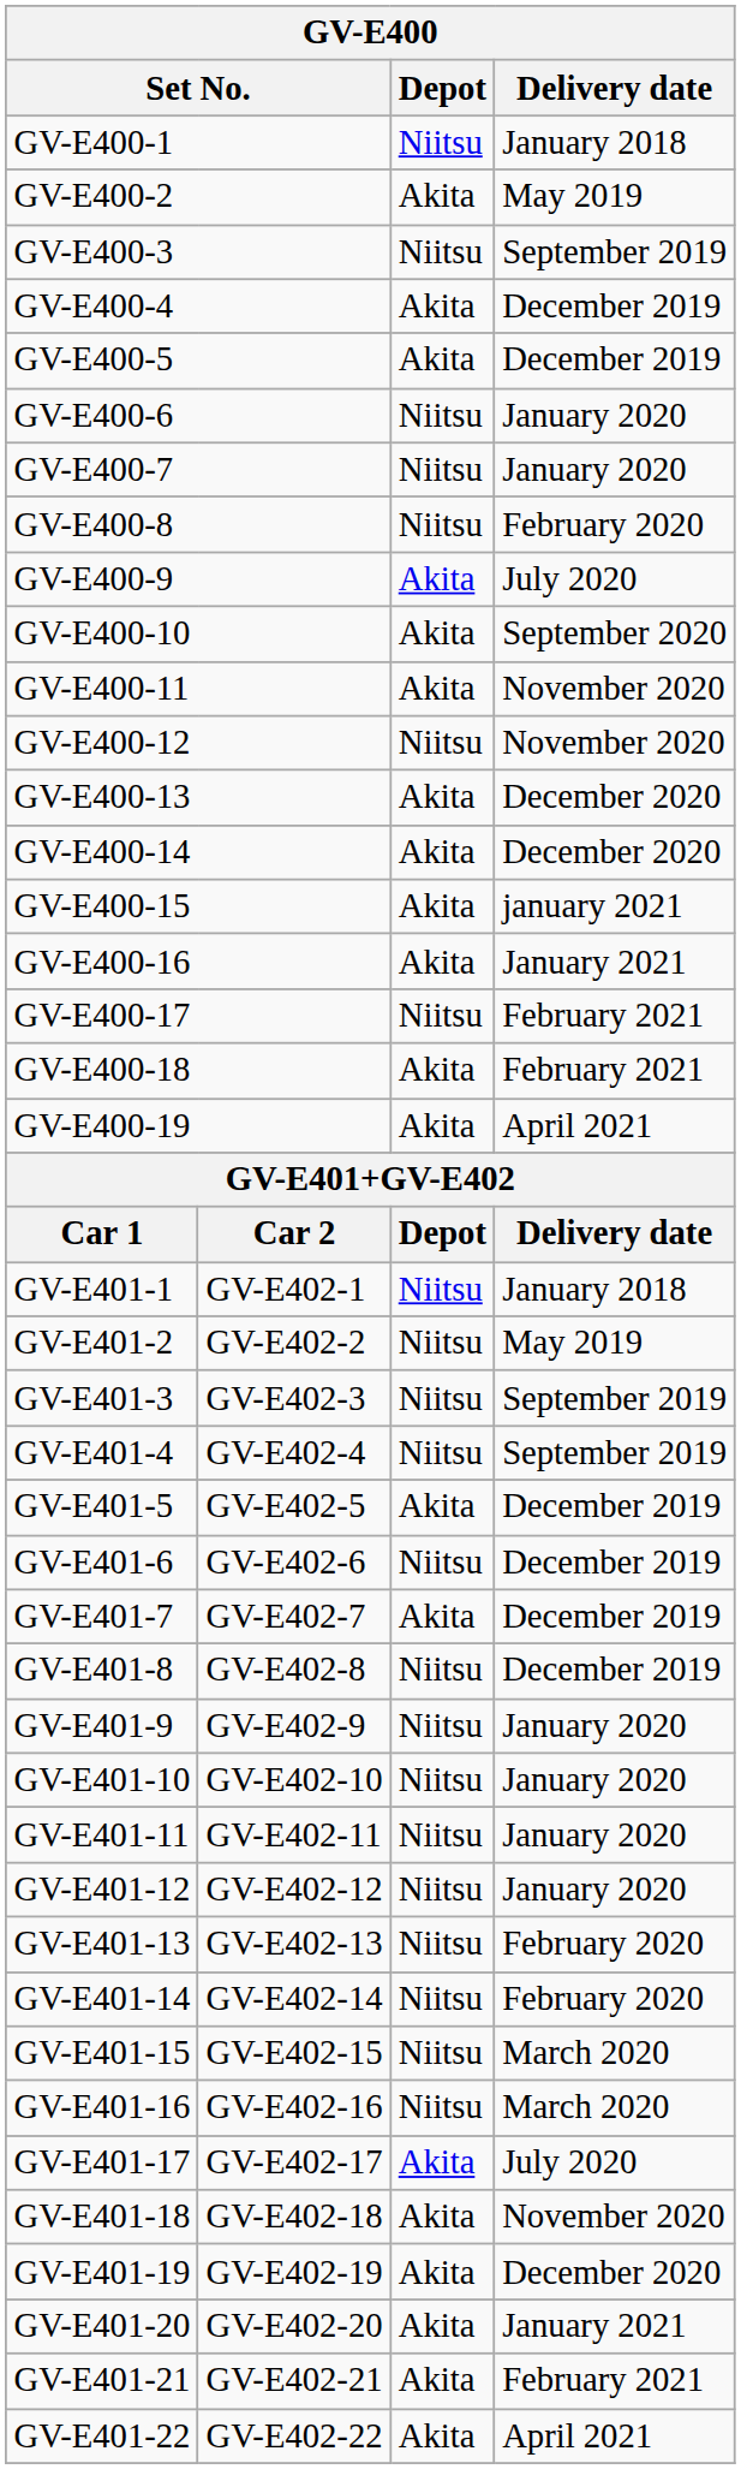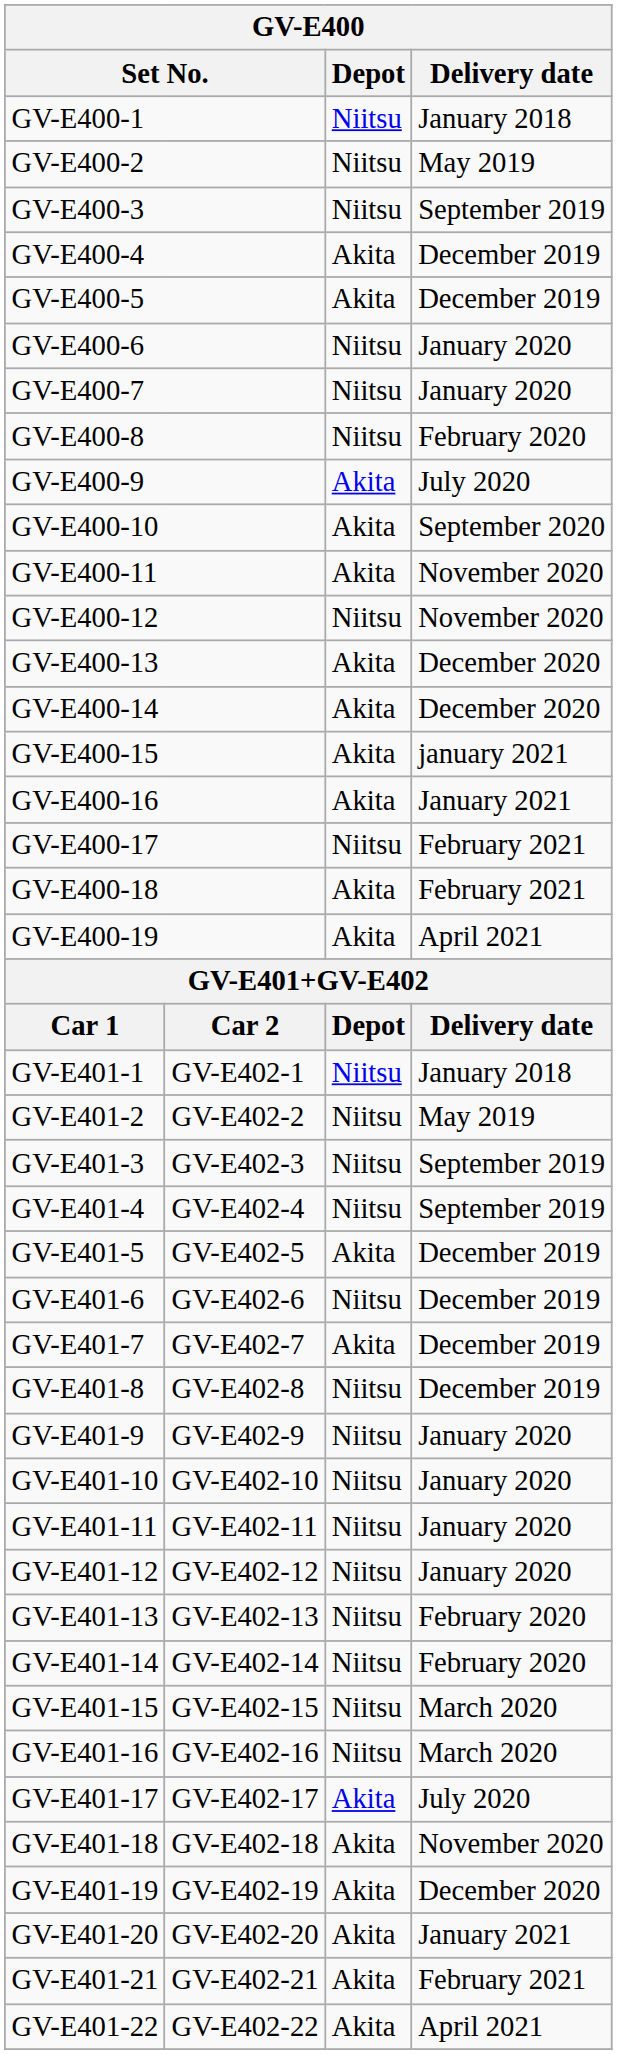GV-E400-2 | Depot: Akita -> Niitsu
